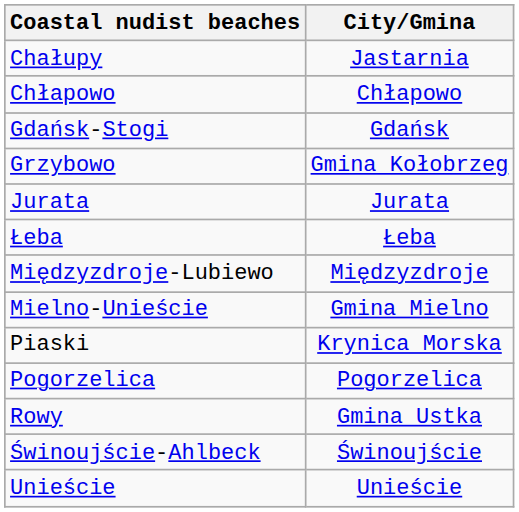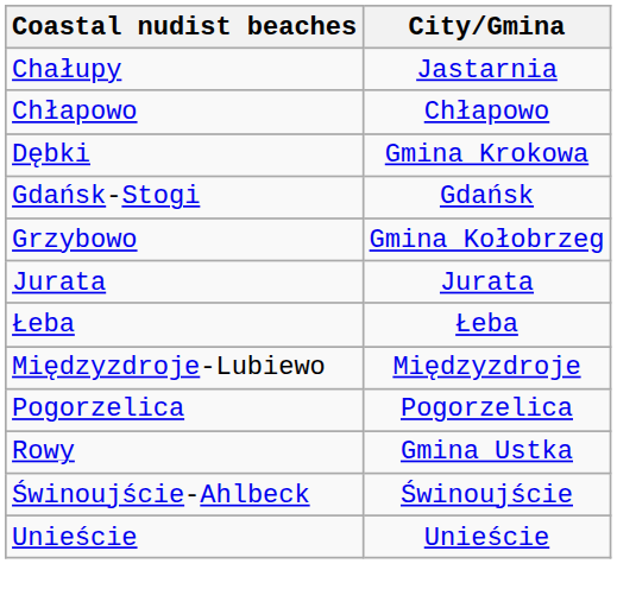+ row: Dębki | Gmina Krokowa
- row: Mielno-Unieście | Gmina Mielno
- row: Piaski | Krynica Morska
